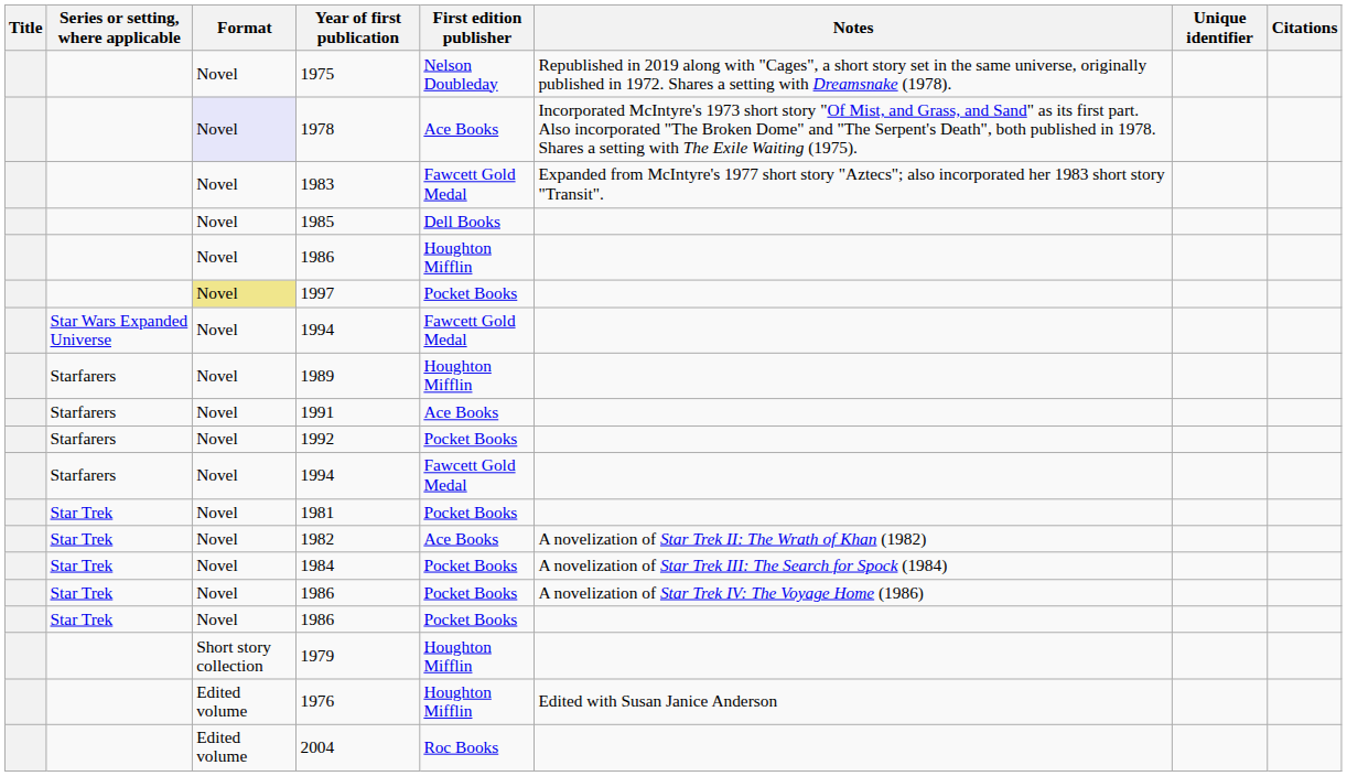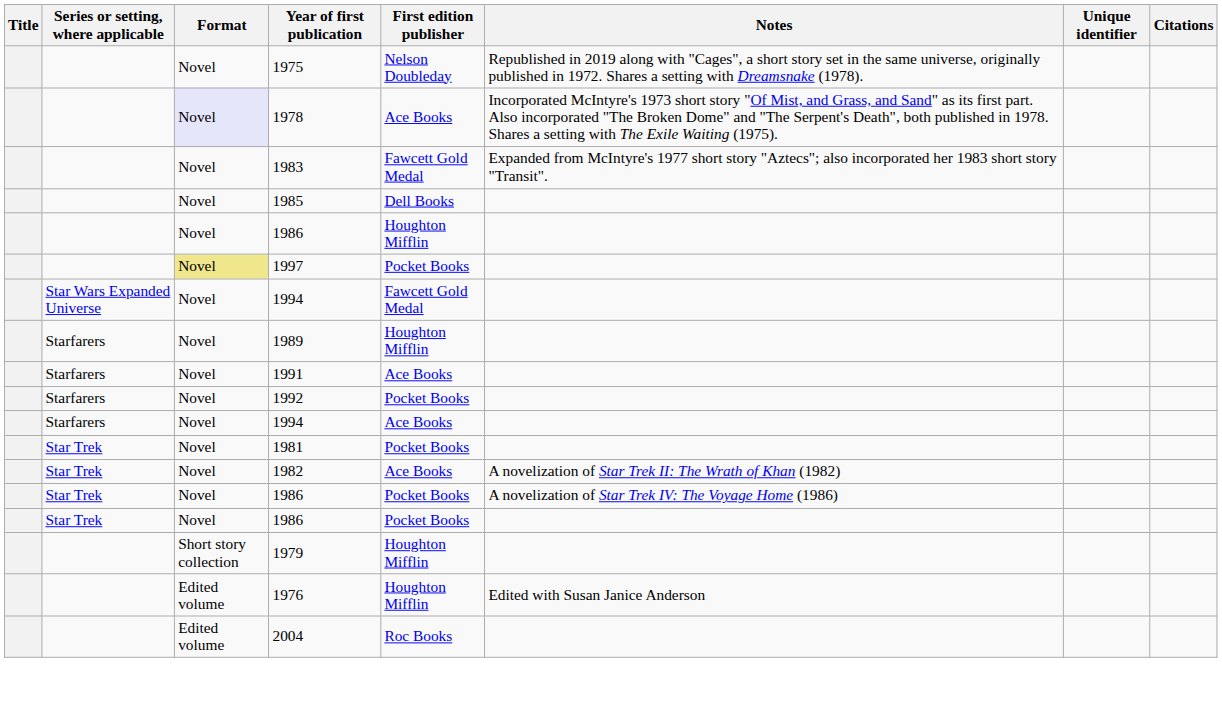Starfarers / 1994 | First edition publisher: Fawcett Gold Medal -> Ace Books
- row: Star Trek | Novel | 1984 | Pocket Books | A novelization of Star Trek III: The Search for Spock (1984)
